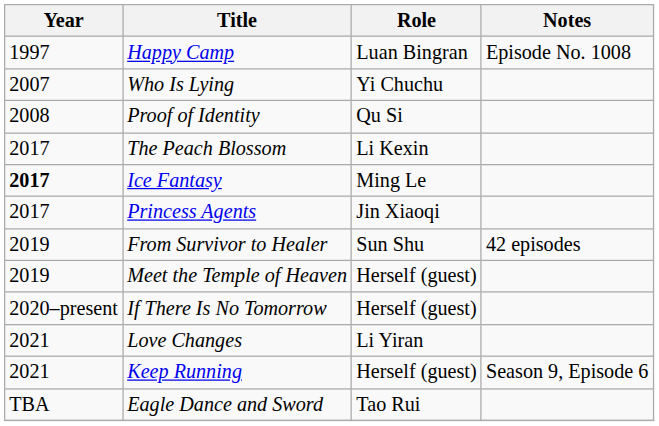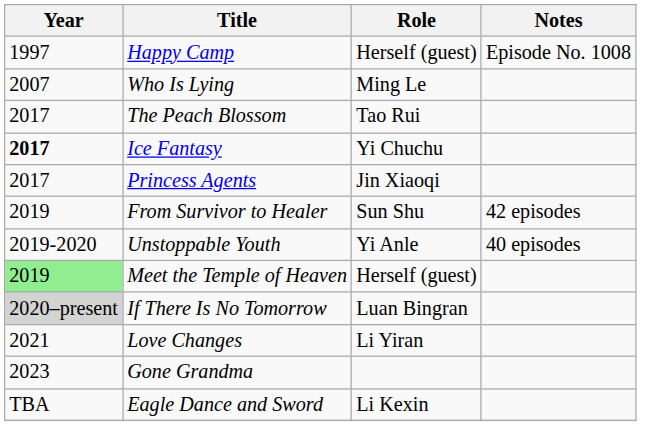Happy Camp | Role: Luan Bingran -> Herself (guest)
Who Is Lying | Role: Yi Chuchu -> Ming Le
- row: 2008 | Proof of Identity | Qu Si
The Peach Blossom | Role: Li Kexin -> Tao Rui
Ice Fantasy | Role: Ming Le -> Yi Chuchu
+ row: 2019-2020 | Unstoppable Youth | Yi Anle | 40 episodes
Meet the Temple of Heaven | Year: no background -> lightgreen background
If There Is No Tomorrow | Year: no background -> lightgrey background
If There Is No Tomorrow | Role: Herself (guest) -> Luan Bingran
- row: 2021 | Keep Running | Herself (guest) | Season 9, Episode 6
+ row: 2023 | Gone Grandma
Eagle Dance and Sword | Role: Tao Rui -> Li Kexin
